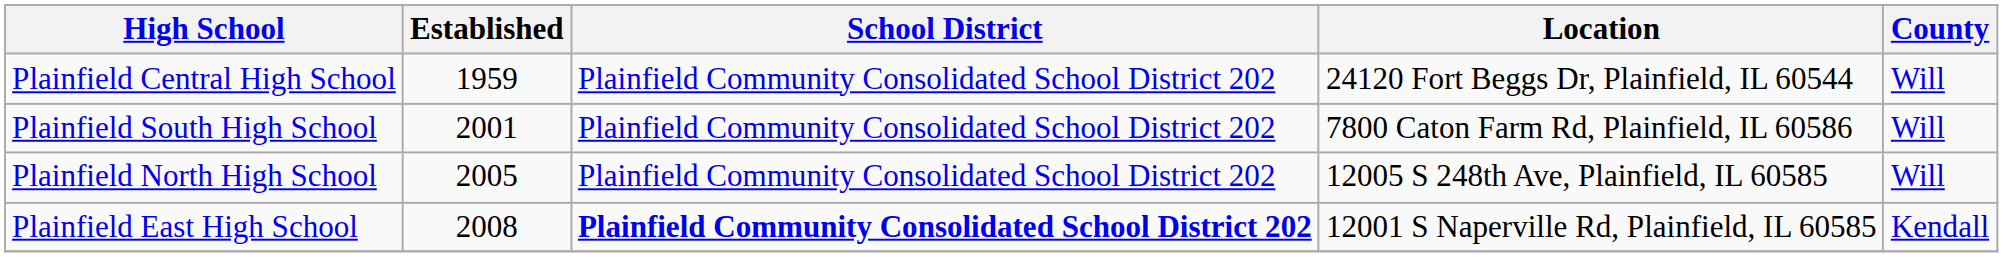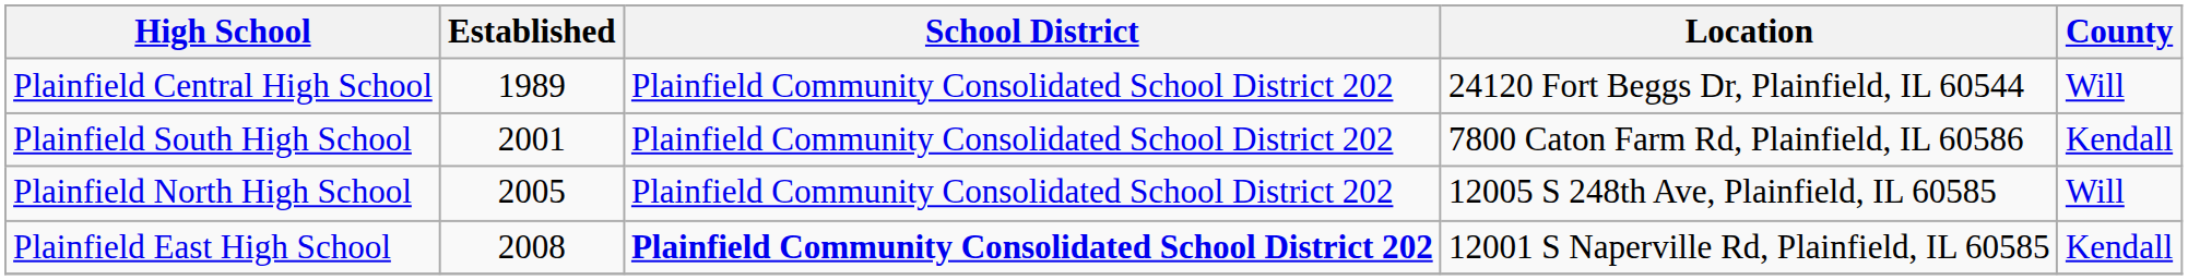Plainfield Central High School | Established: 1959 -> 1989
Plainfield South High School | County: Will -> Kendall
